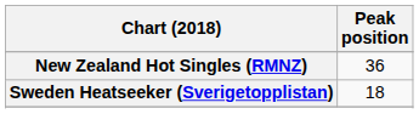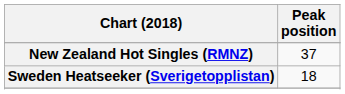New Zealand Hot Singles (RMNZ) | Peak position: 36 -> 37
